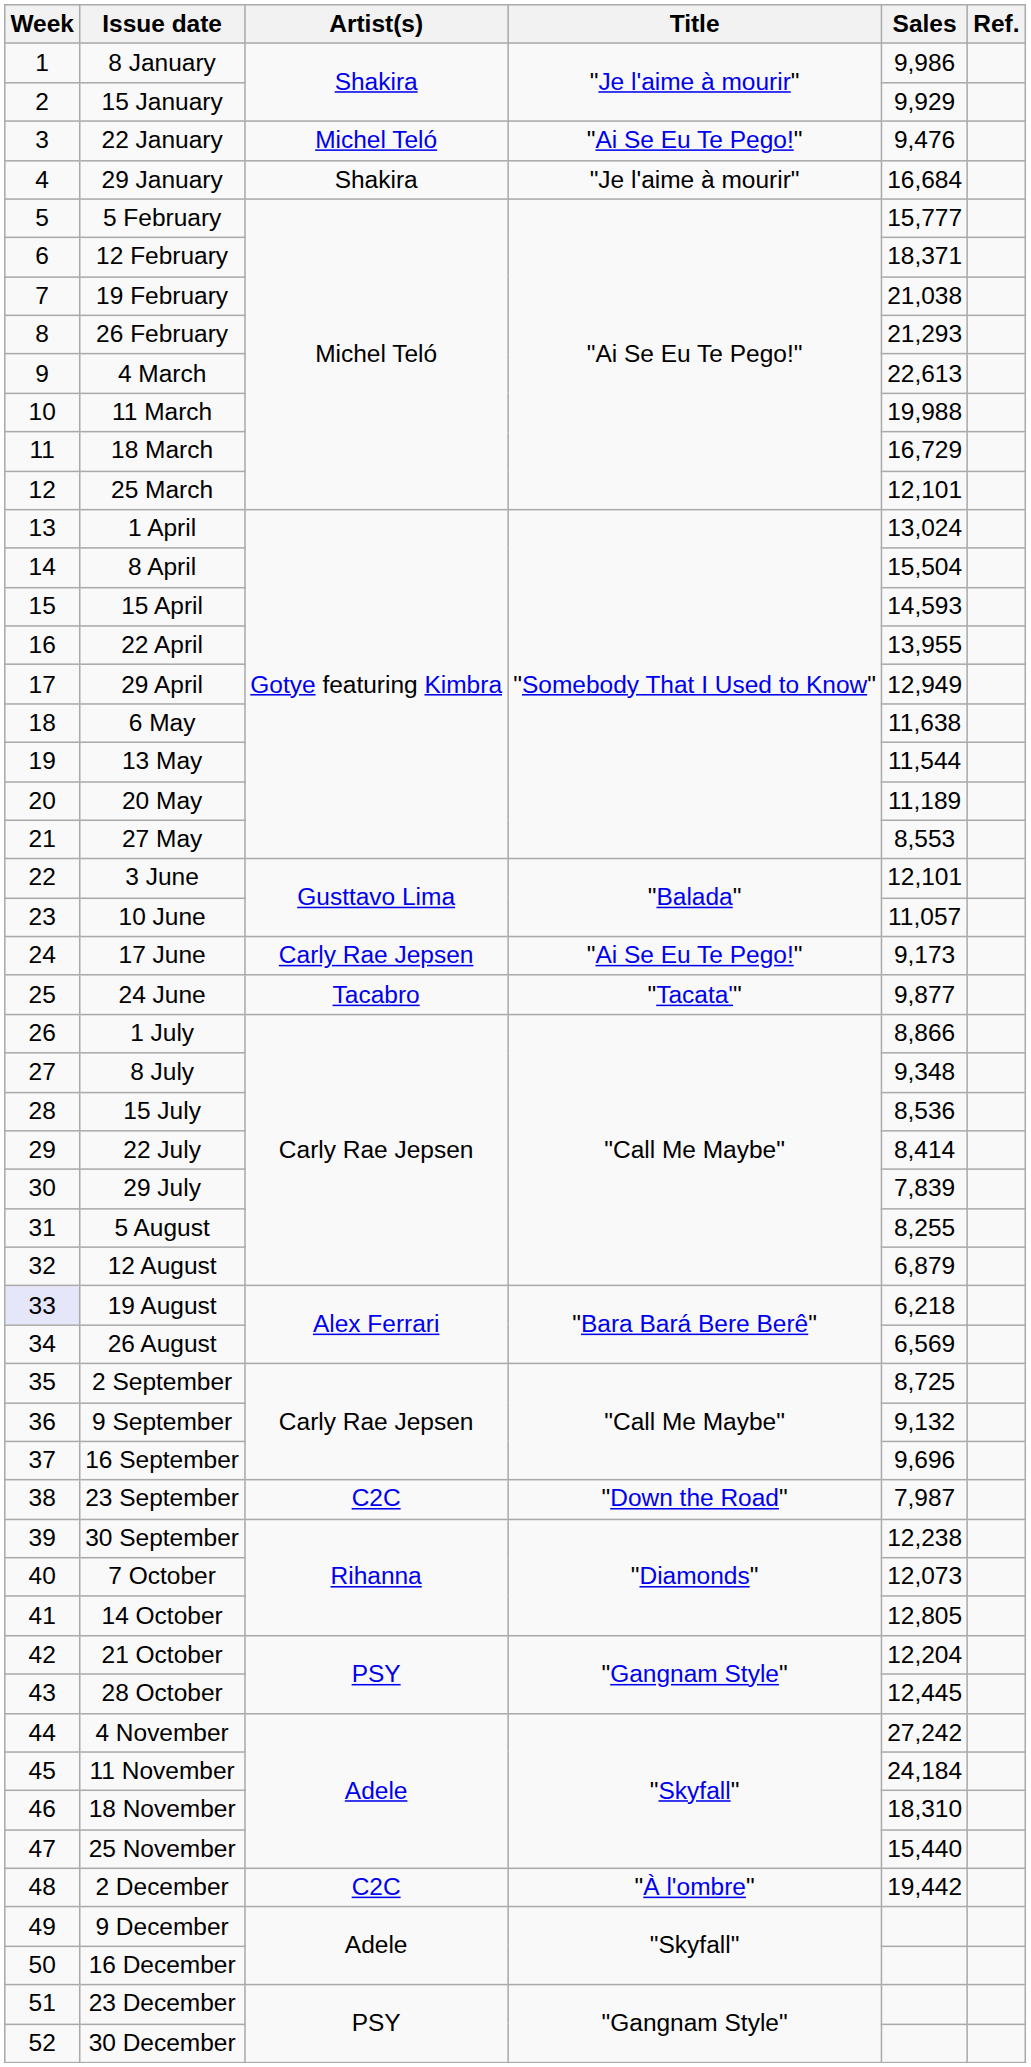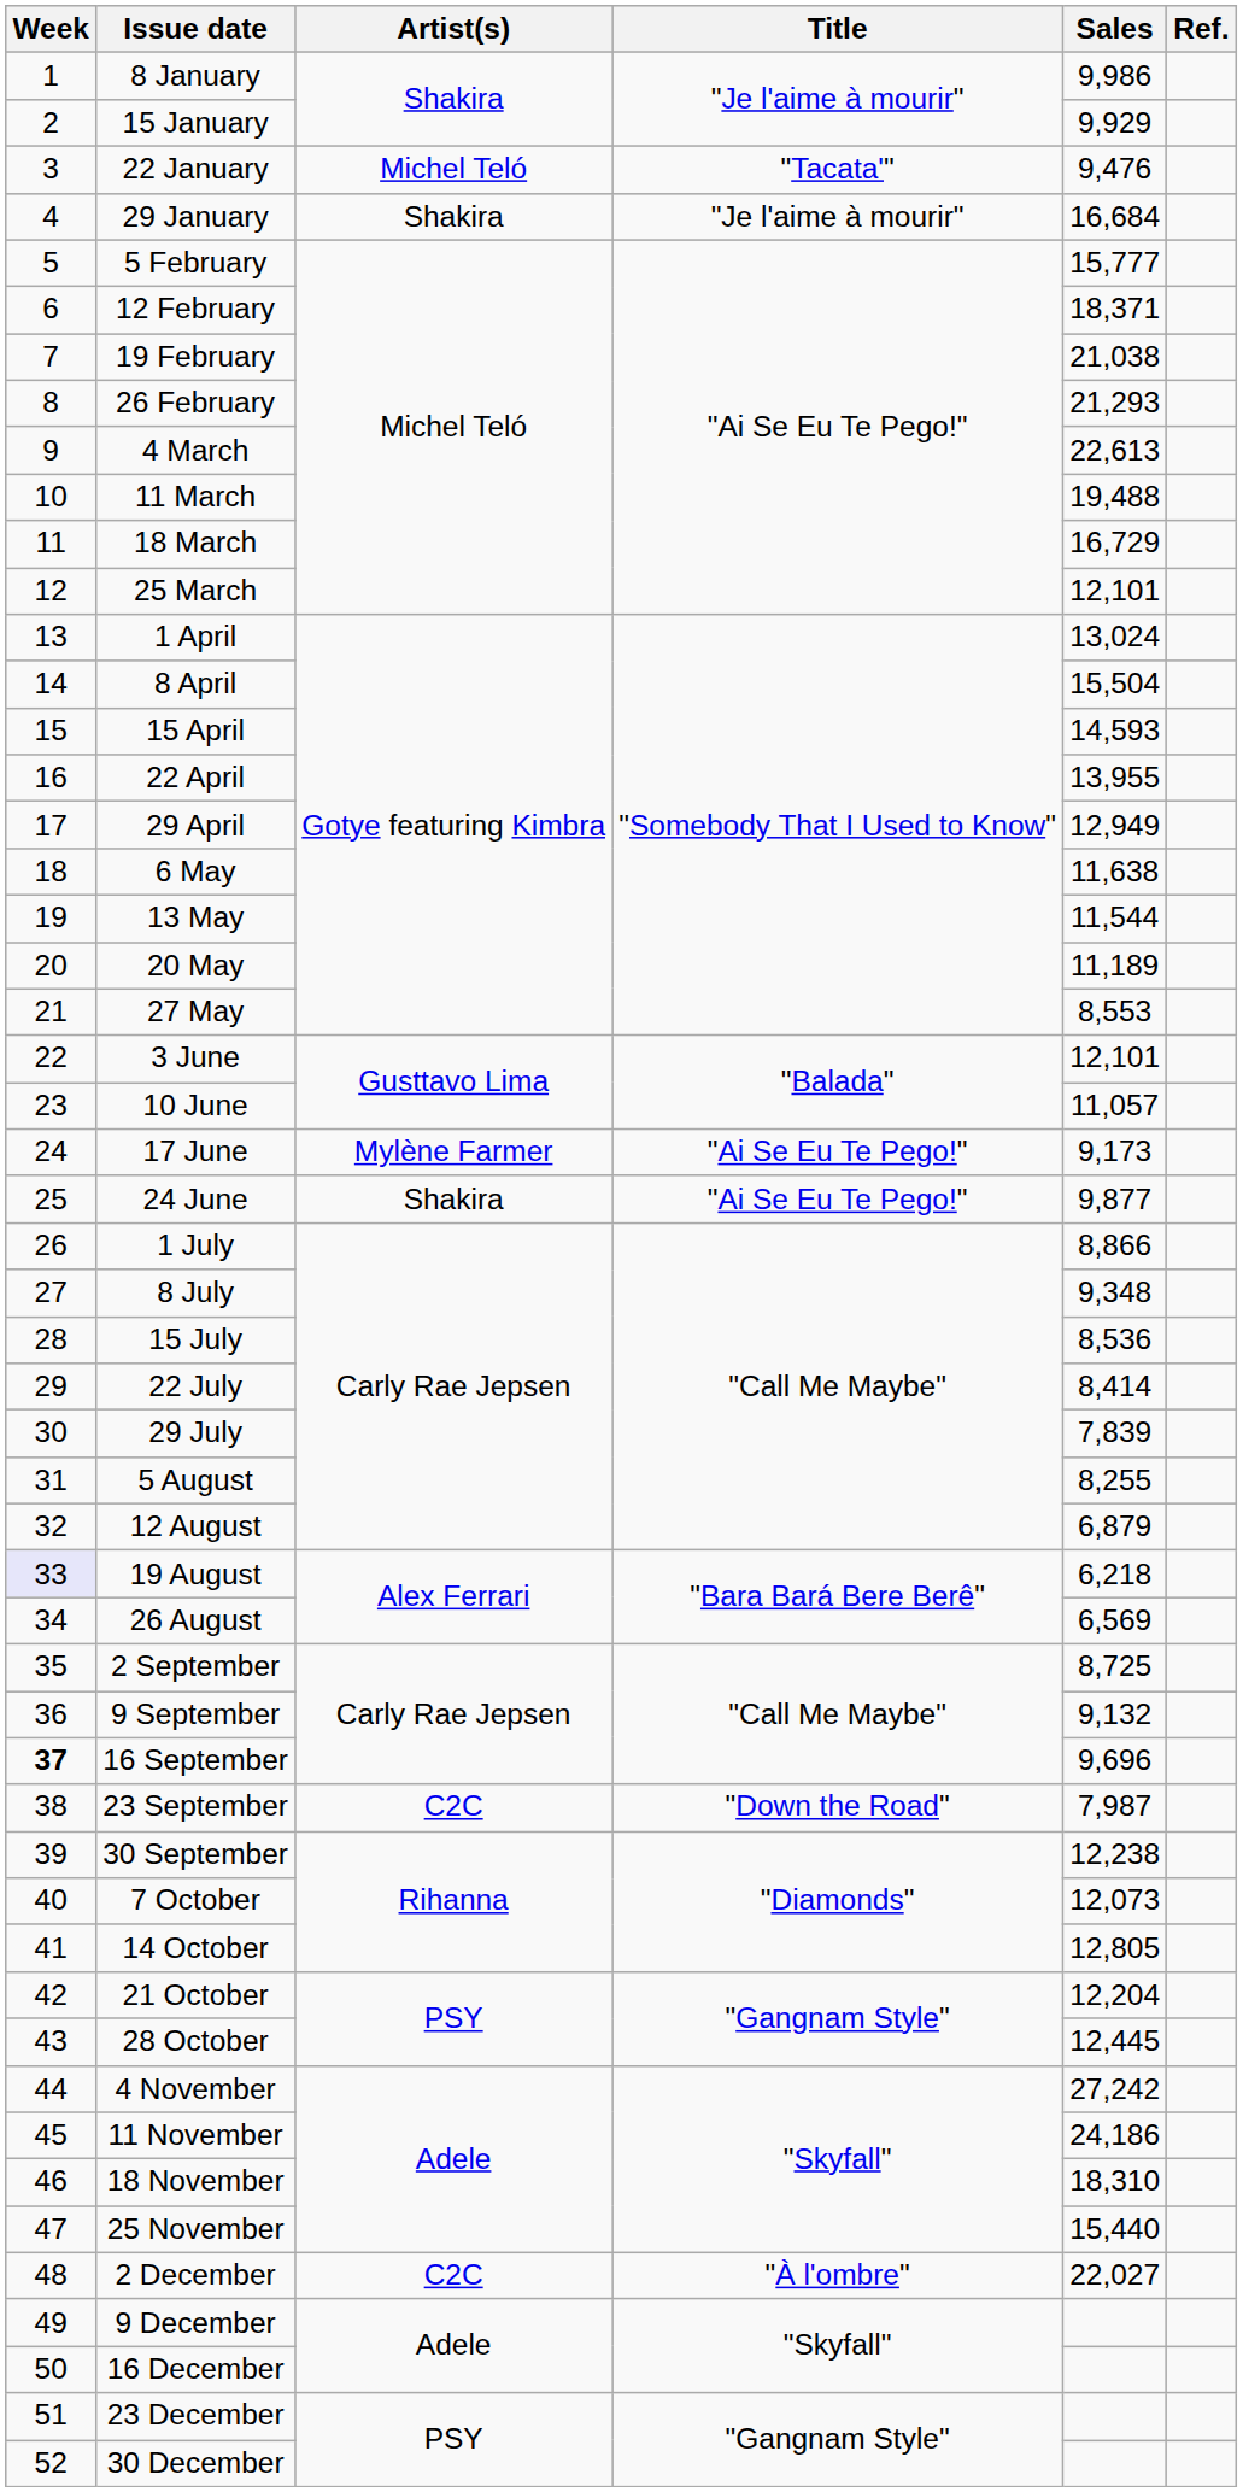22 January | Title: "Ai Se Eu Te Pego!" -> "Tacata'"
11 March | Sales: 19,988 -> 19,488
17 June | Artist(s): Carly Rae Jepsen -> Mylène Farmer
24 June | Artist(s): Tacabro -> Shakira
24 June | Title: "Tacata'" -> "Ai Se Eu Te Pego!"
16 September | Week: normal -> bold
11 November | Sales: 24,184 -> 24,186
2 December | Sales: 19,442 -> 22,027
